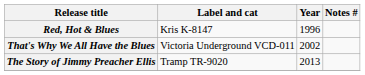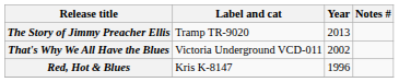rows swapped: Red, Hot & Blues <-> The Story of Jimmy Preacher Ellis
